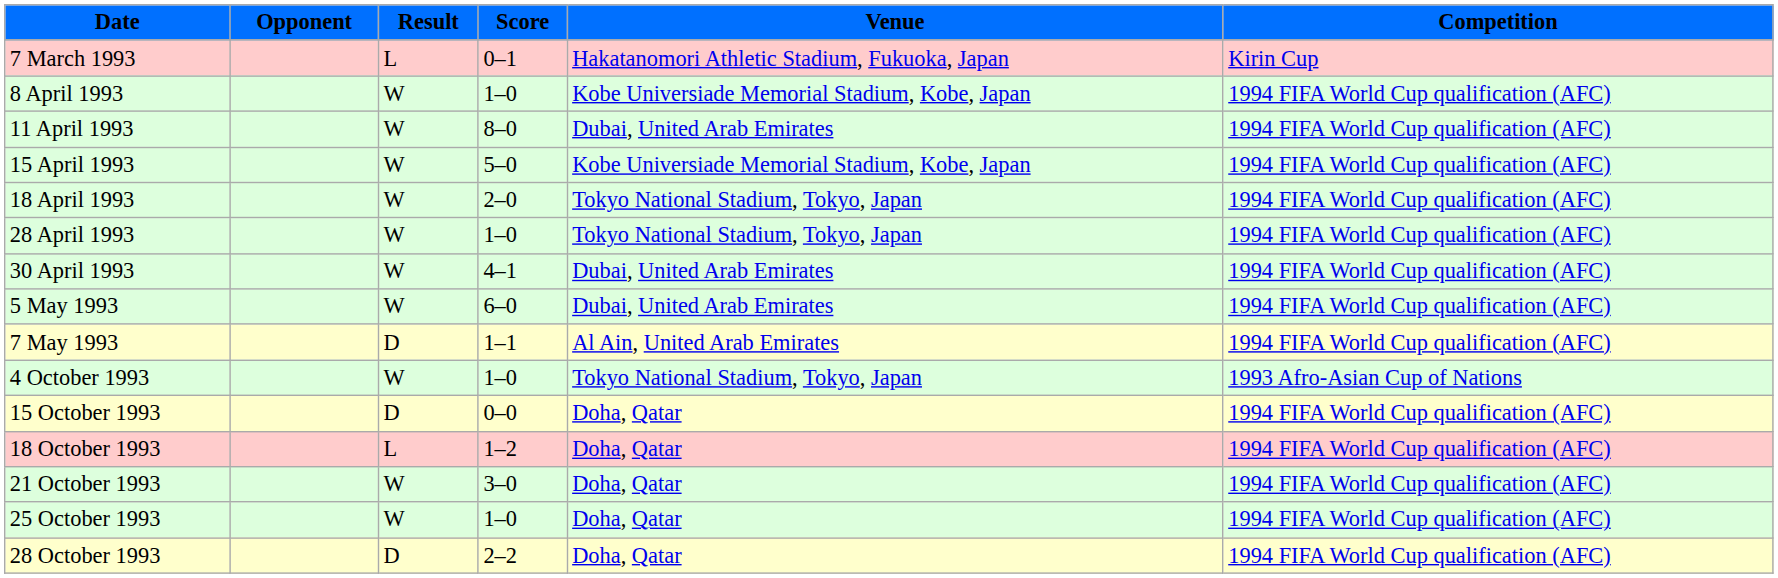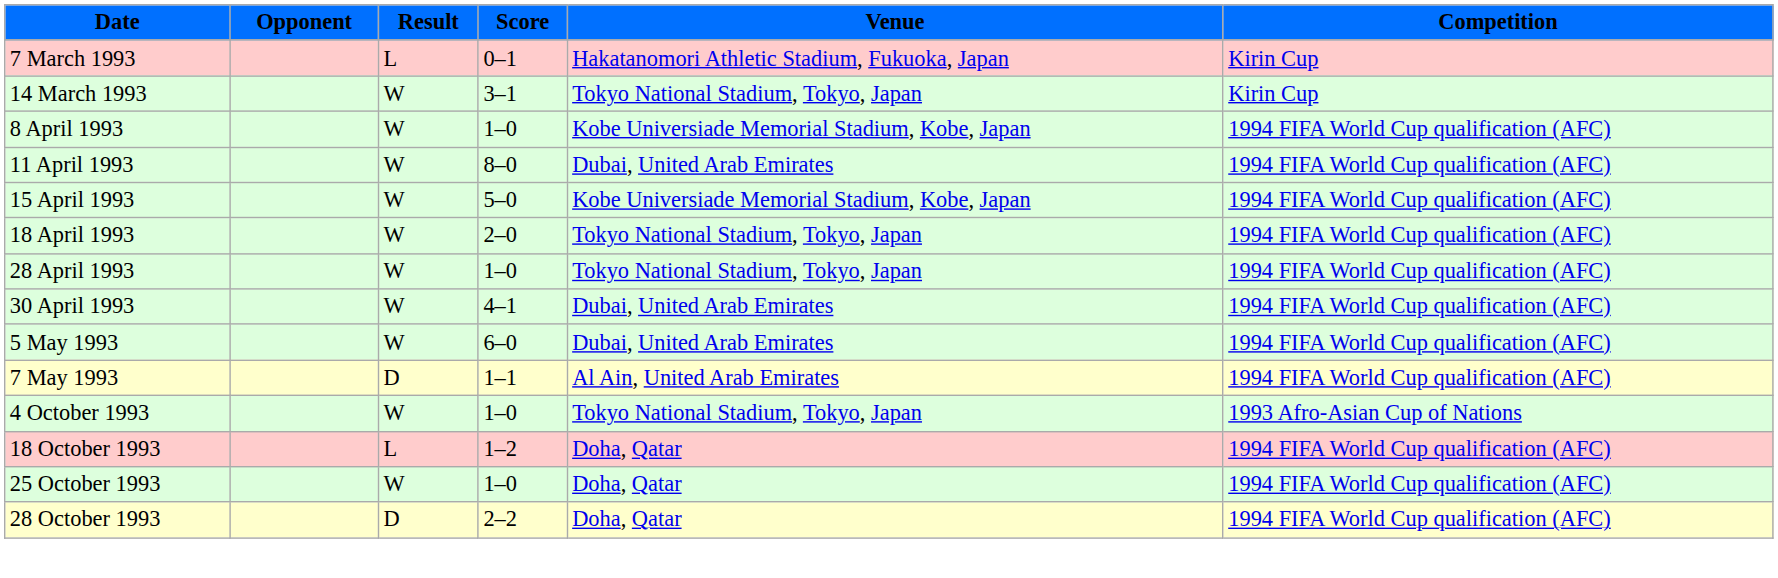+ row: 14 March 1993 | W | 3–1 | Tokyo National Stadium, Tokyo, Japan | Kirin Cup
- row: 15 October 1993 | D | 0–0 | Doha, Qatar | 1994 FIFA World Cup qualification (AFC)
- row: 21 October 1993 | W | 3–0 | Doha, Qatar | 1994 FIFA World Cup qualification (AFC)
